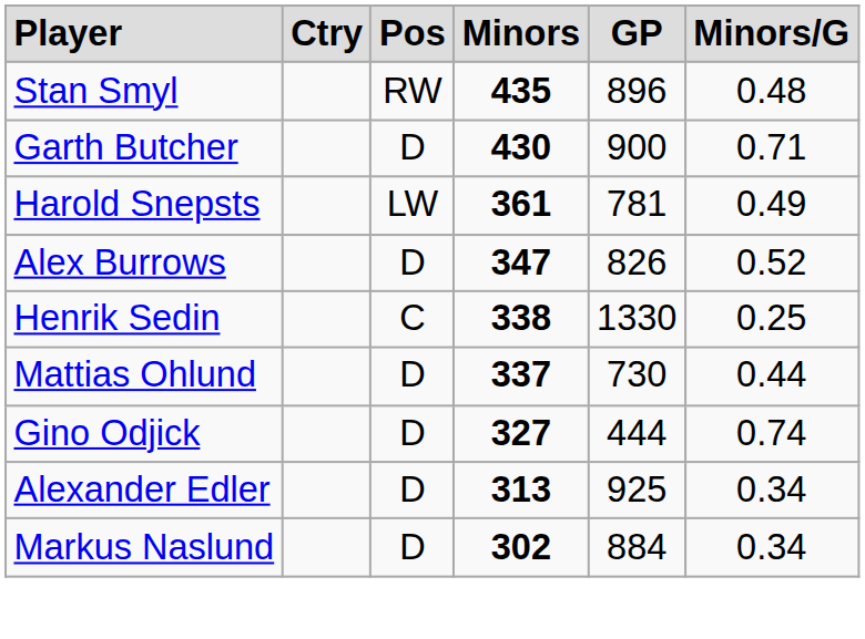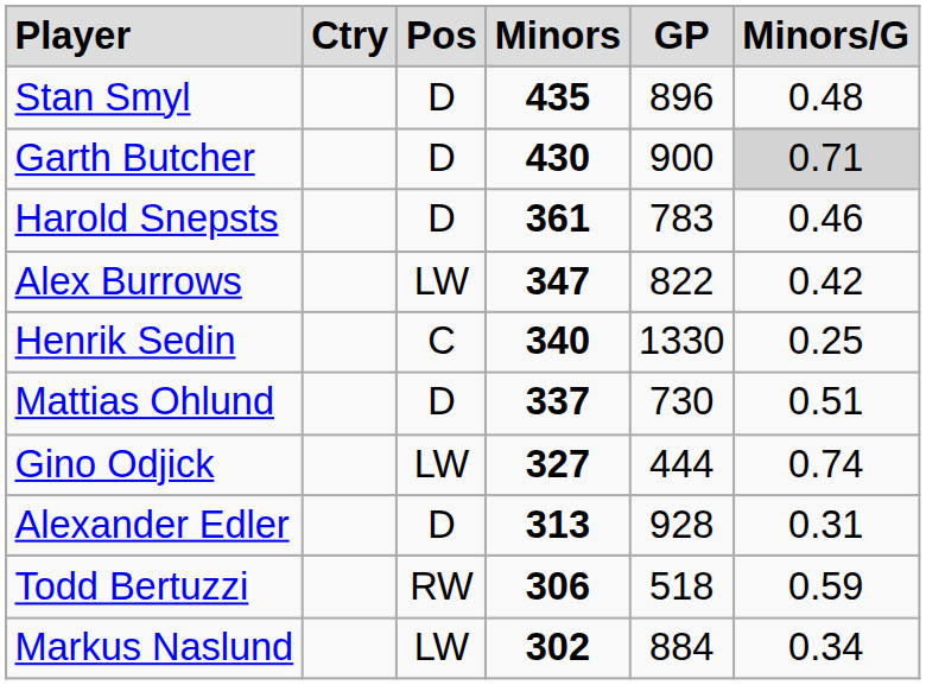Stan Smyl | column 3: RW -> D
Garth Butcher | column 6: no background -> lightgrey background
Harold Snepsts | column 3: LW -> D
Harold Snepsts | column 5: 781 -> 783
Harold Snepsts | column 6: 0.49 -> 0.46
Alex Burrows | column 3: D -> LW
Alex Burrows | column 5: 826 -> 822
Alex Burrows | column 6: 0.52 -> 0.42
Henrik Sedin | column 4: 338 -> 340
Mattias Ohlund | column 6: 0.44 -> 0.51
Gino Odjick | column 3: D -> LW
Alexander Edler | column 5: 925 -> 928
Alexander Edler | column 6: 0.34 -> 0.31
+ row: Todd Bertuzzi | RW | 306 | 518 | 0.59
Markus Naslund | column 3: D -> LW
